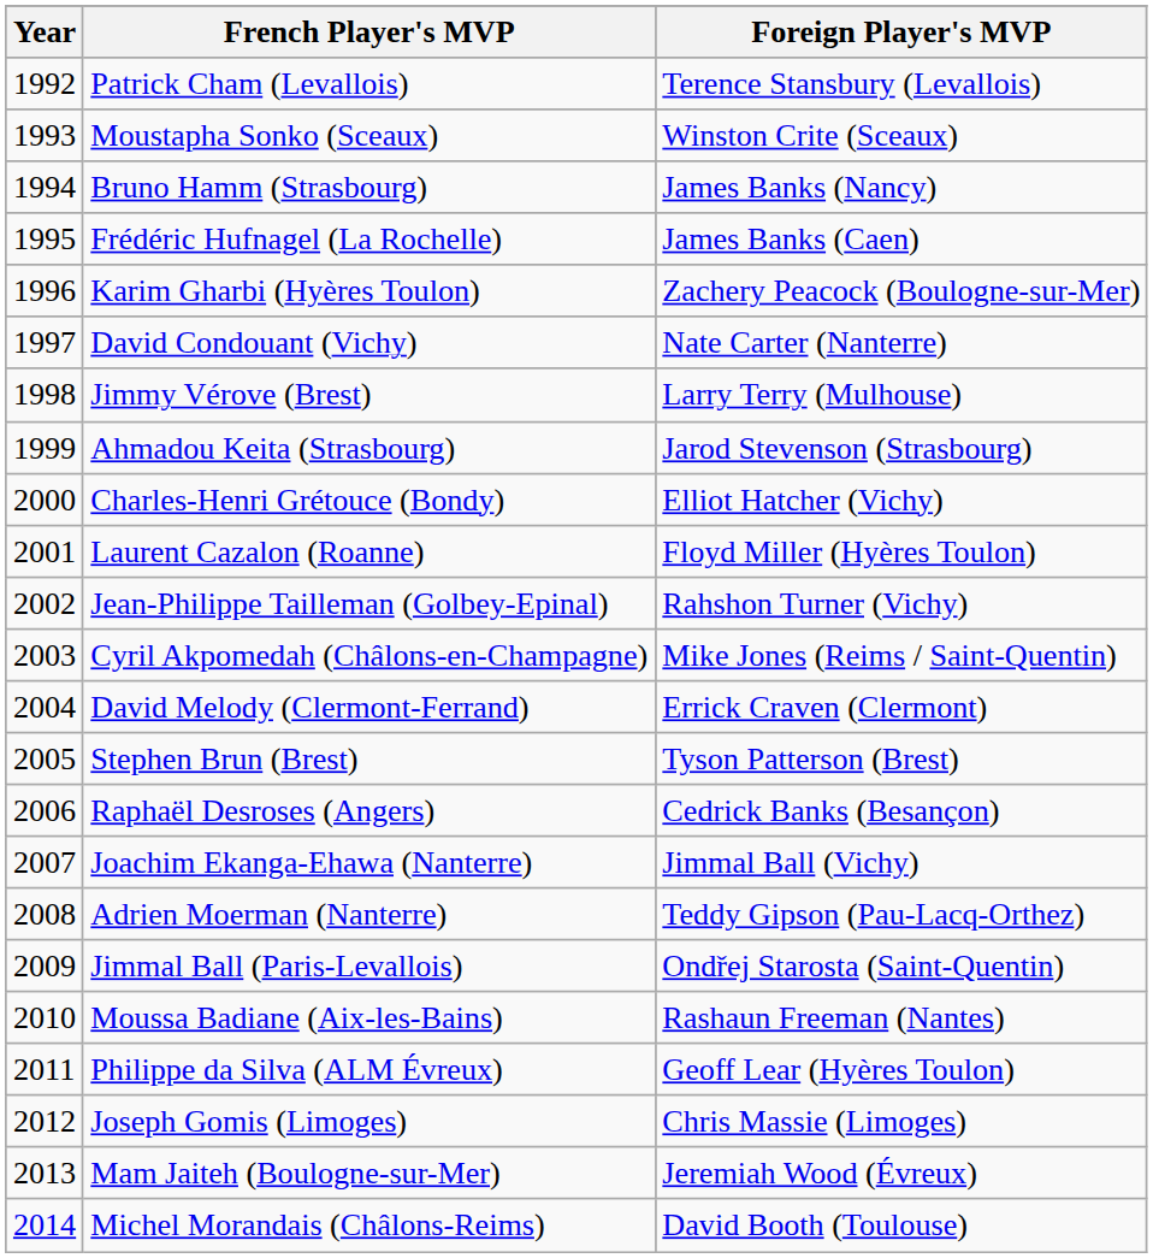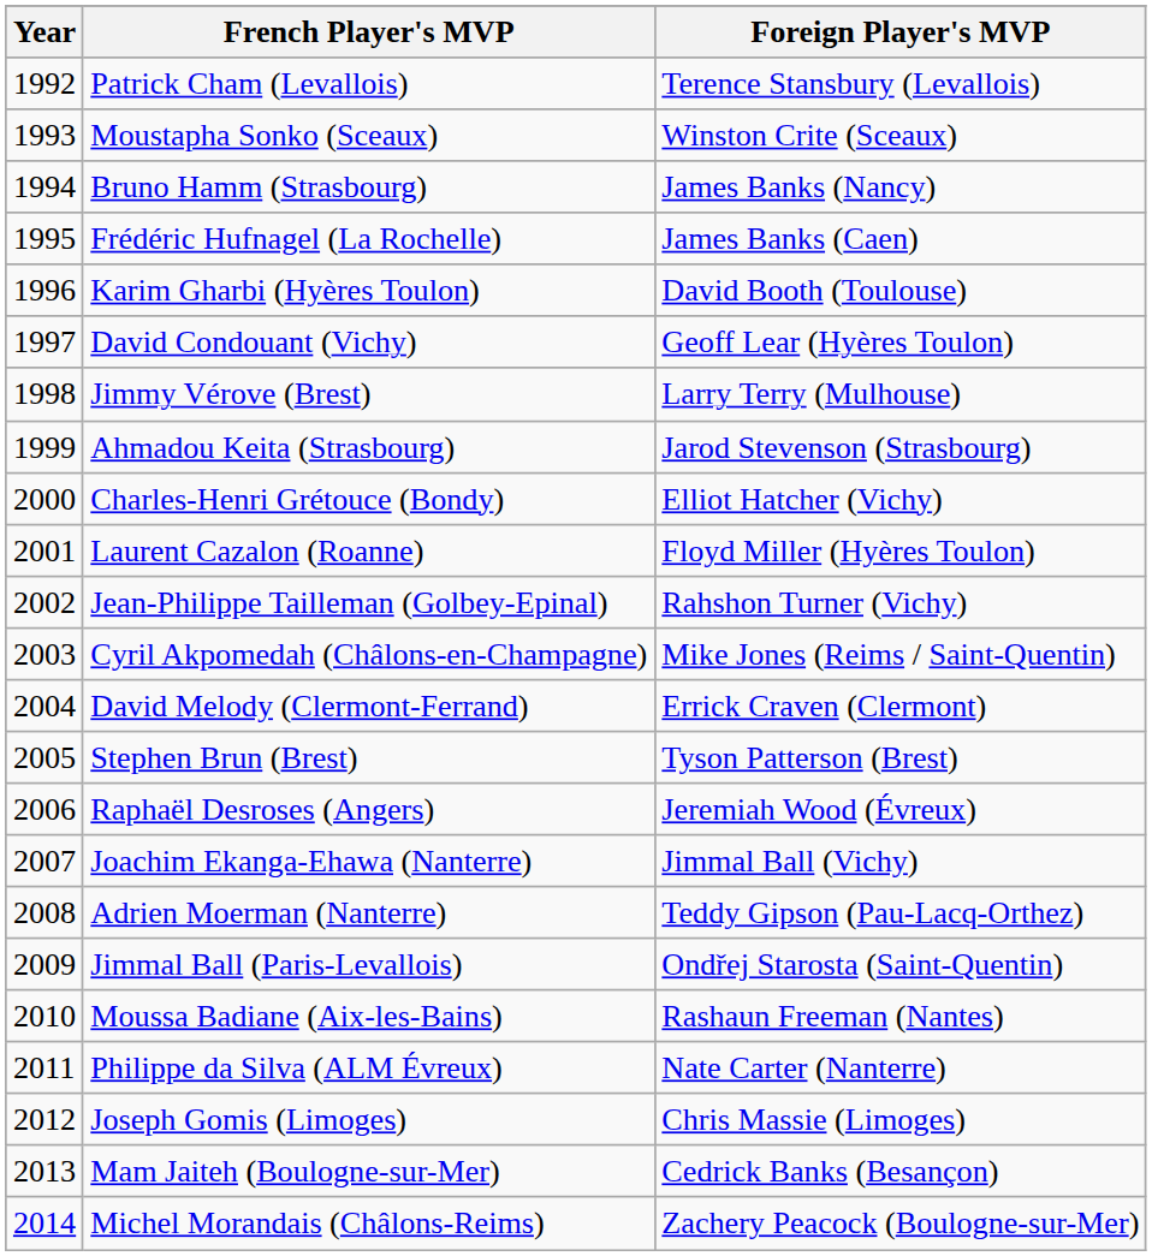Karim Gharbi (Hyères Toulon) | Foreign Player's MVP: Zachery Peacock (Boulogne-sur-Mer) -> David Booth (Toulouse)
David Condouant (Vichy) | Foreign Player's MVP: Nate Carter (Nanterre) -> Geoff Lear (Hyères Toulon)
Raphaël Desroses (Angers) | Foreign Player's MVP: Cedrick Banks (Besançon) -> Jeremiah Wood (Évreux)
Philippe da Silva (ALM Évreux) | Foreign Player's MVP: Geoff Lear (Hyères Toulon) -> Nate Carter (Nanterre)
Mam Jaiteh (Boulogne-sur-Mer) | Foreign Player's MVP: Jeremiah Wood (Évreux) -> Cedrick Banks (Besançon)
Michel Morandais (Châlons-Reims) | Foreign Player's MVP: David Booth (Toulouse) -> Zachery Peacock (Boulogne-sur-Mer)
